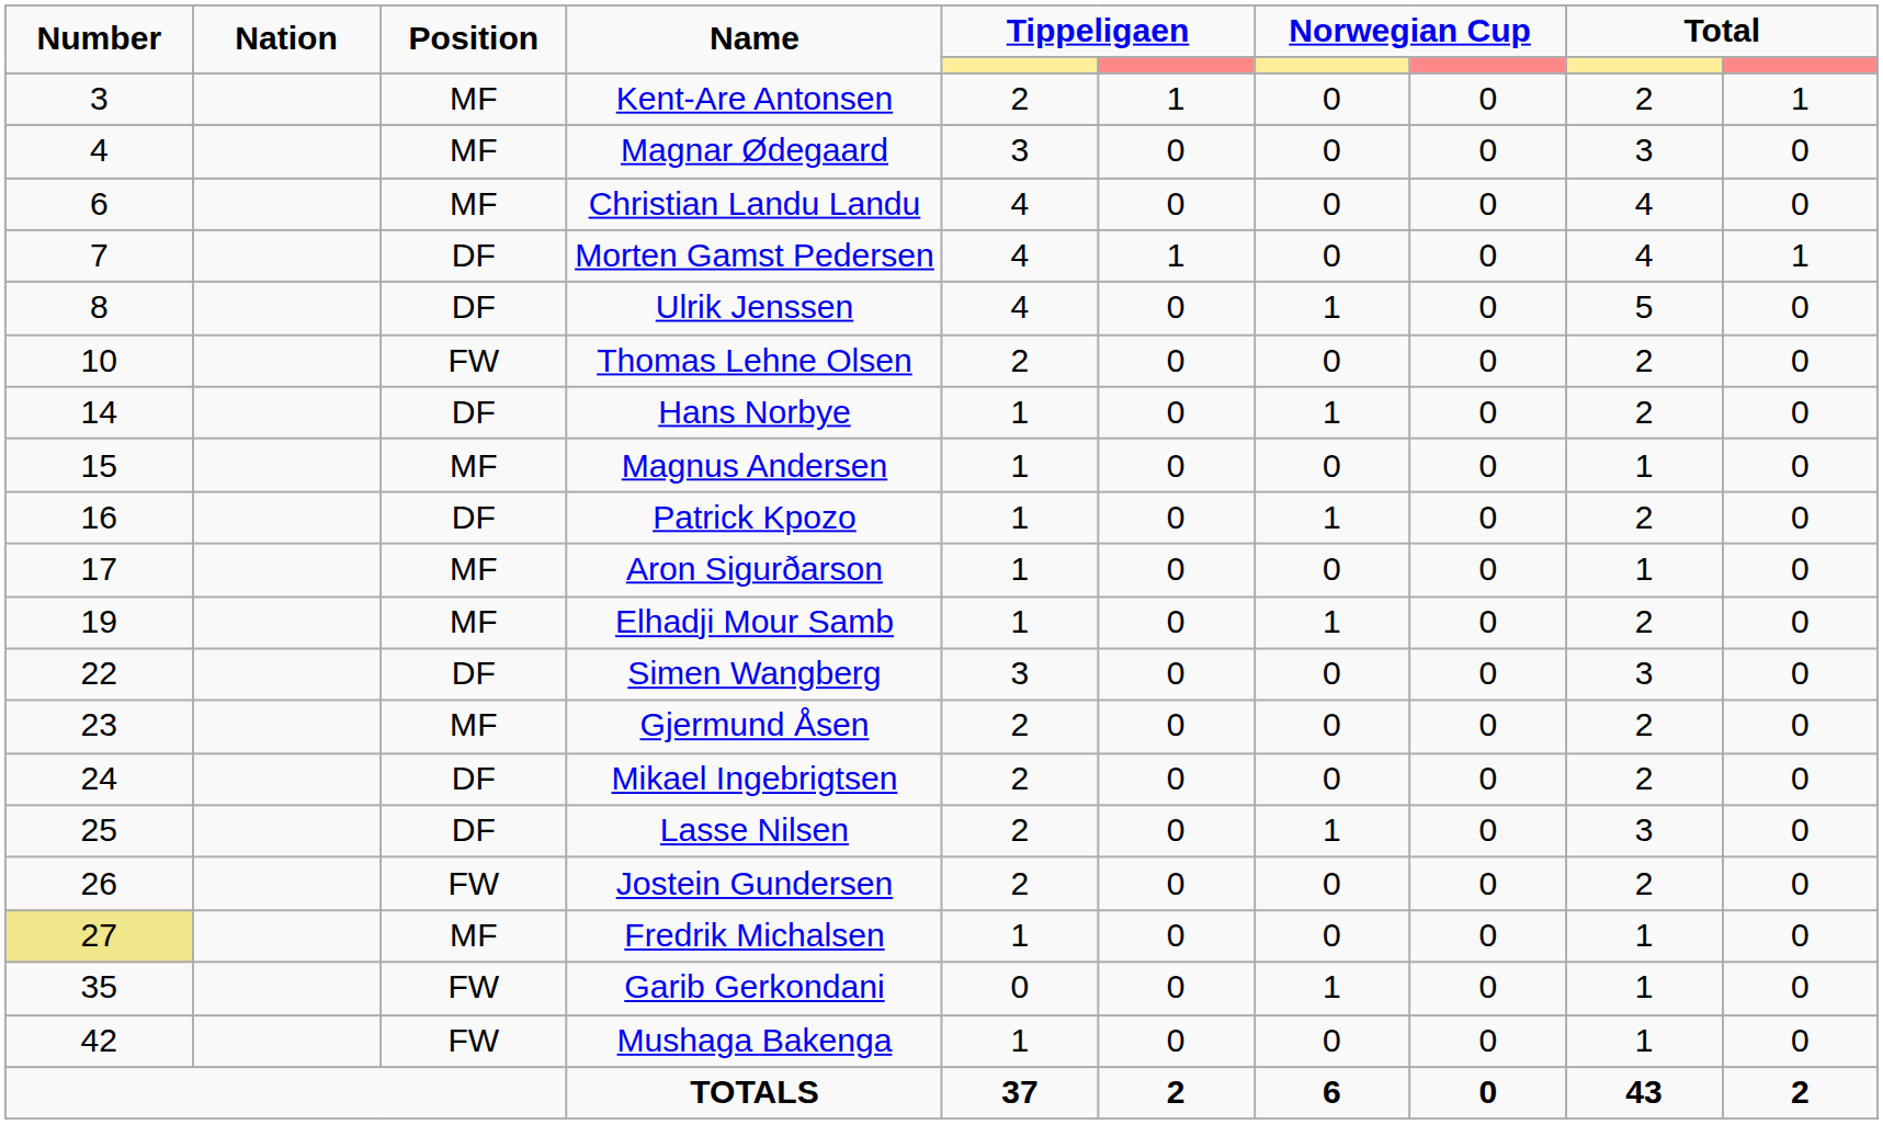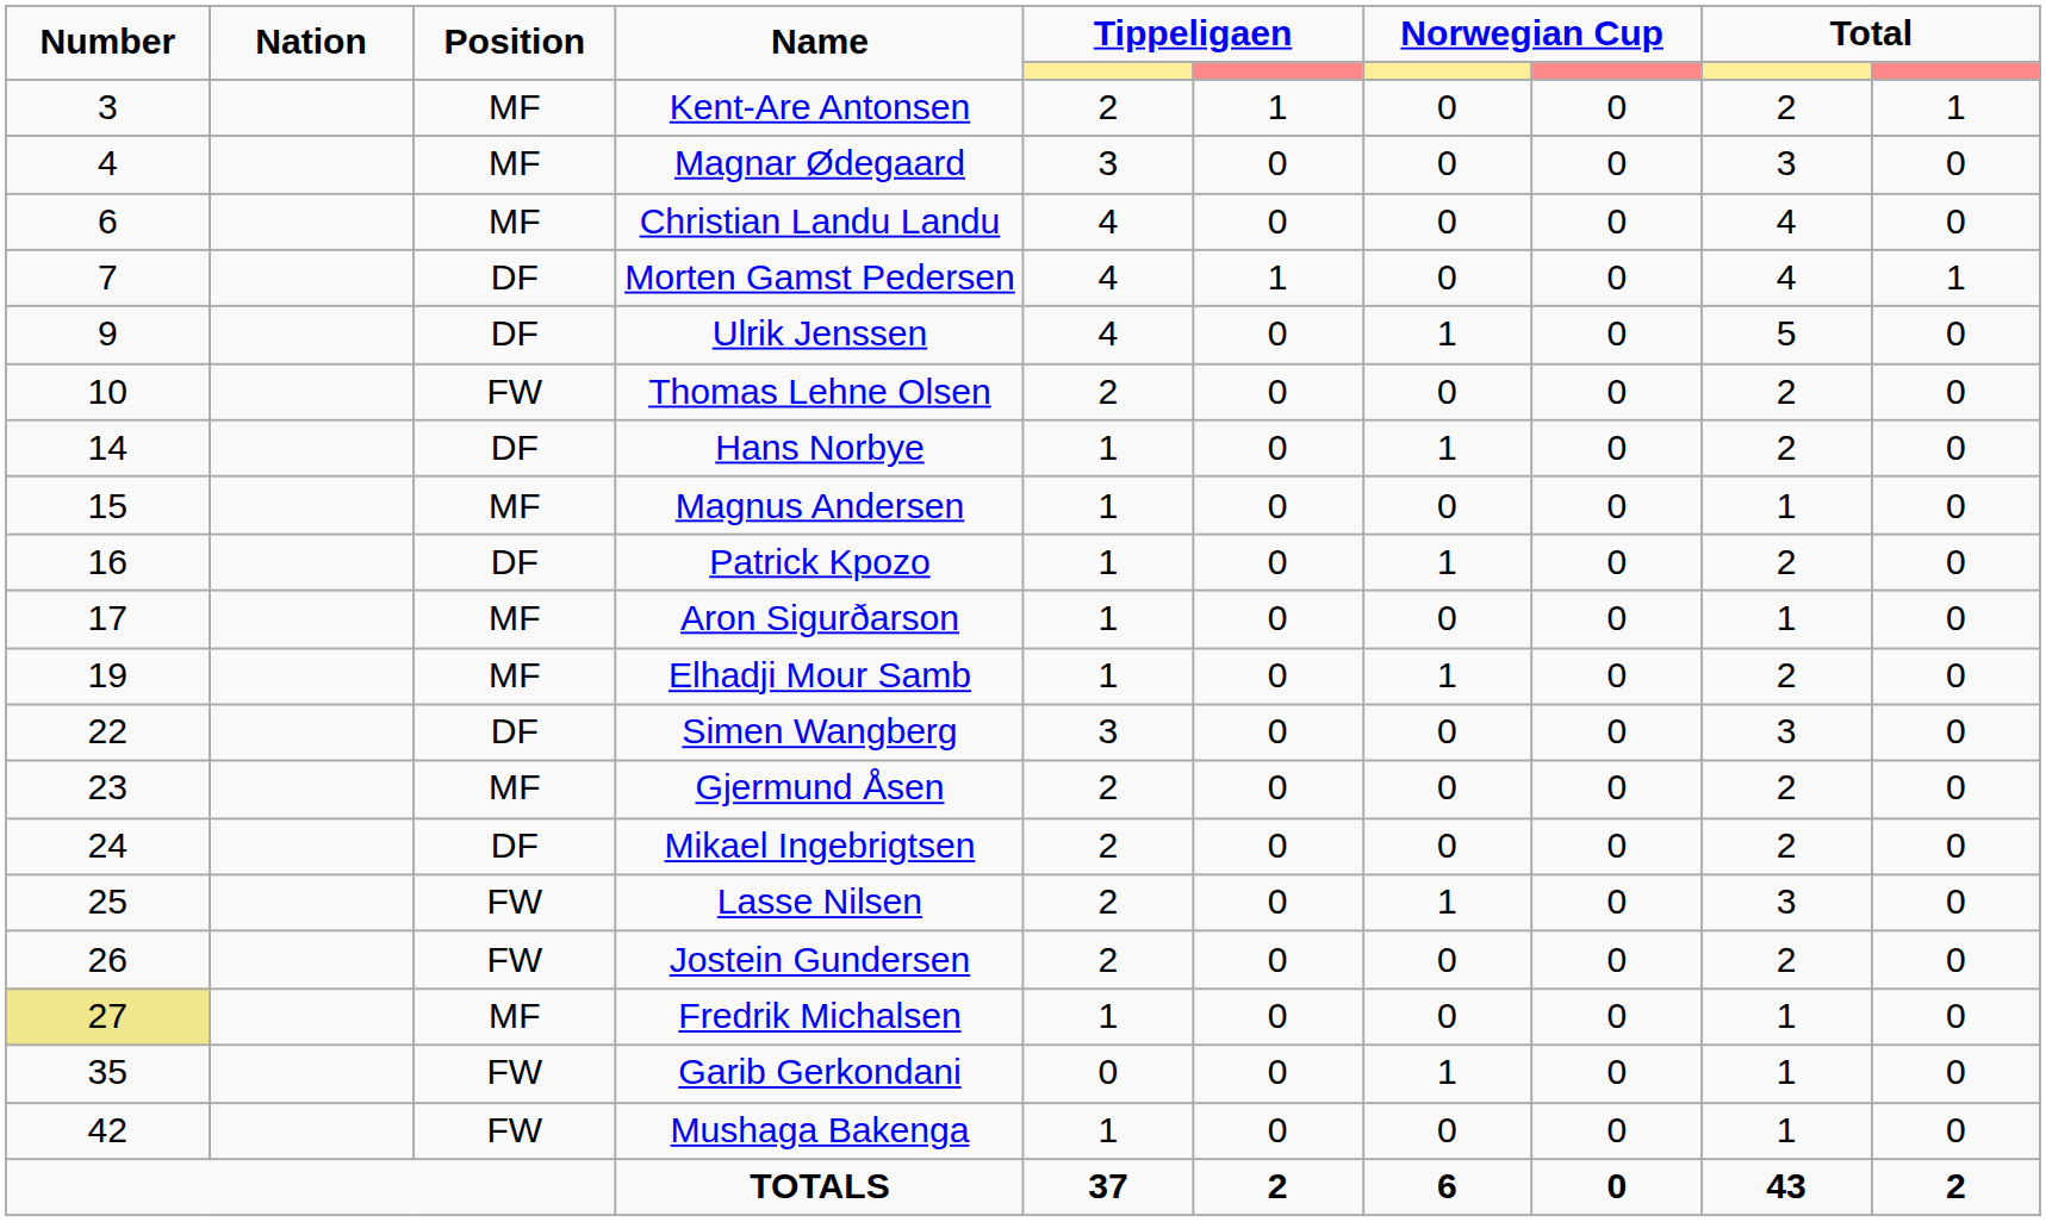Ulrik Jenssen | Number: 8 -> 9
Lasse Nilsen | Position: DF -> FW
